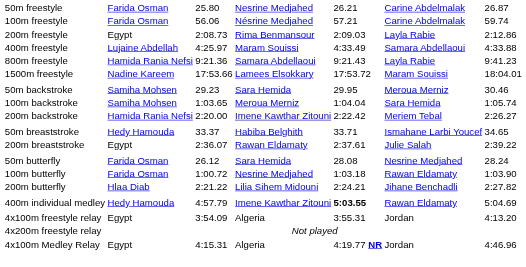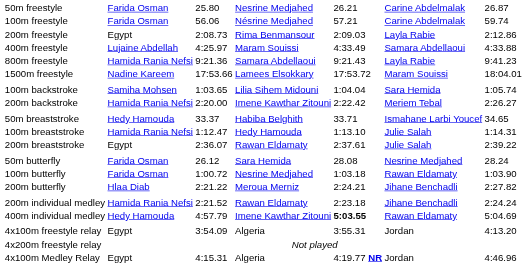- row: 50m backstroke | Samiha Mohsen | 29.23 | Sara Hemida | 29.95 | Meroua Merniz | 30.46
100m backstroke | column 4: Meroua Merniz -> Lilia Sihem Midouni
200m backstroke | column 4: lightyellow background -> no background
+ row: 100m breaststroke | Hamida Rania Nefsi | 1:12.47 | Hedy Hamouda | 1:13.10 | Julie Salah | 1:14.31
200m butterfly | column 4: Lilia Sihem Midouni -> Meroua Merniz
+ row: 200m individual medley | Hamida Rania Nefsi | 2:21.52 | Rawan Eldamaty | 2:23.18 | Jihane Benchadli | 2:24.24
